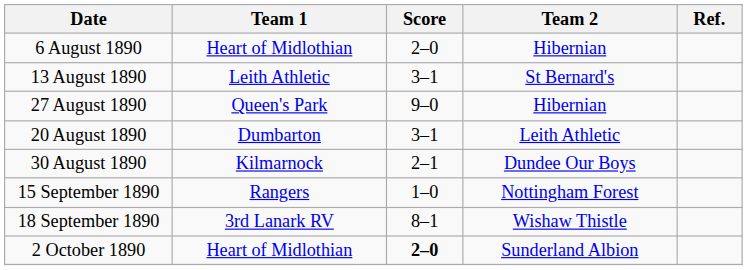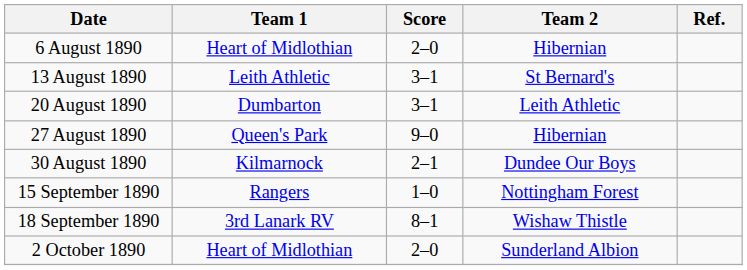rows swapped: 20 August 1890 <-> 27 August 1890
2 October 1890 | Score: bold -> normal
